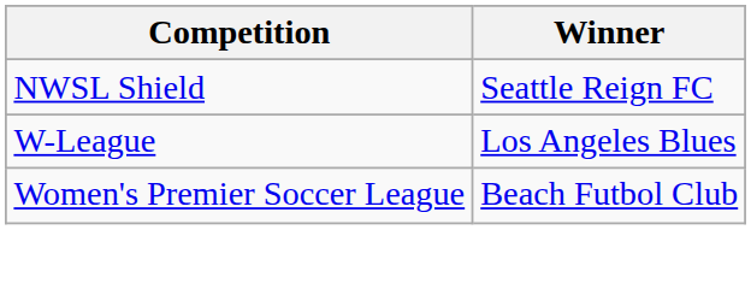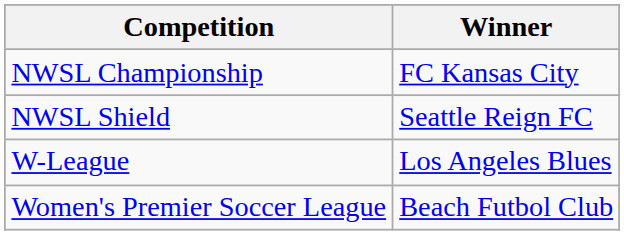+ row: NWSL Championship | FC Kansas City
